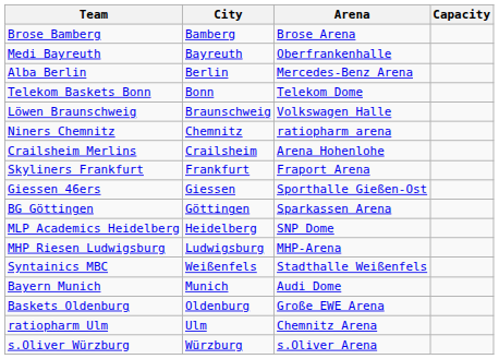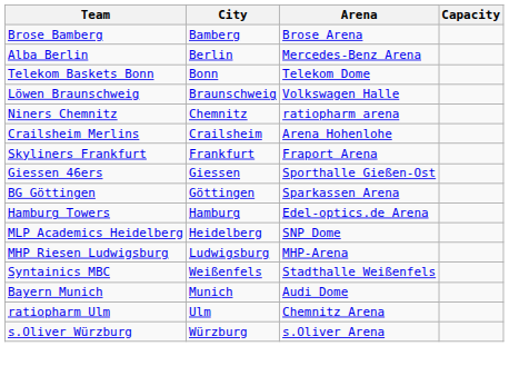- row: Medi Bayreuth | Bayreuth | Oberfrankenhalle
+ row: Hamburg Towers | Hamburg | Edel-optics.de Arena
- row: Baskets Oldenburg | Oldenburg | Große EWE Arena
